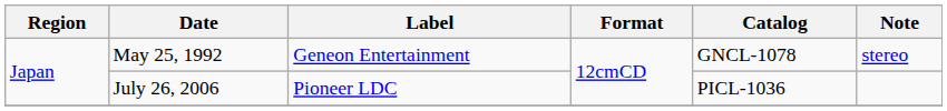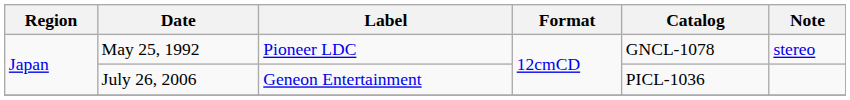May 25, 1992 | Label: Geneon Entertainment -> Pioneer LDC
July 26, 2006 | Label: Pioneer LDC -> Geneon Entertainment
